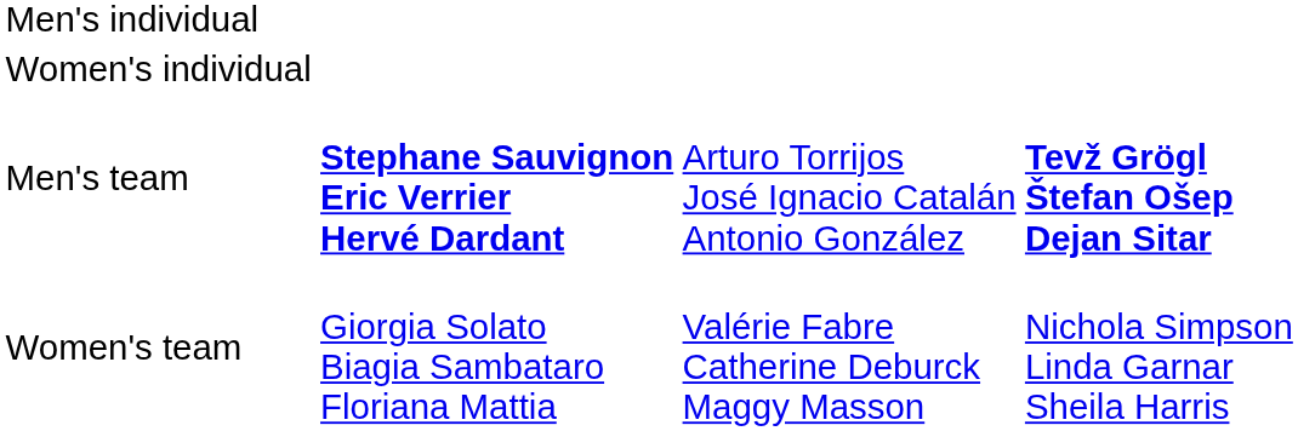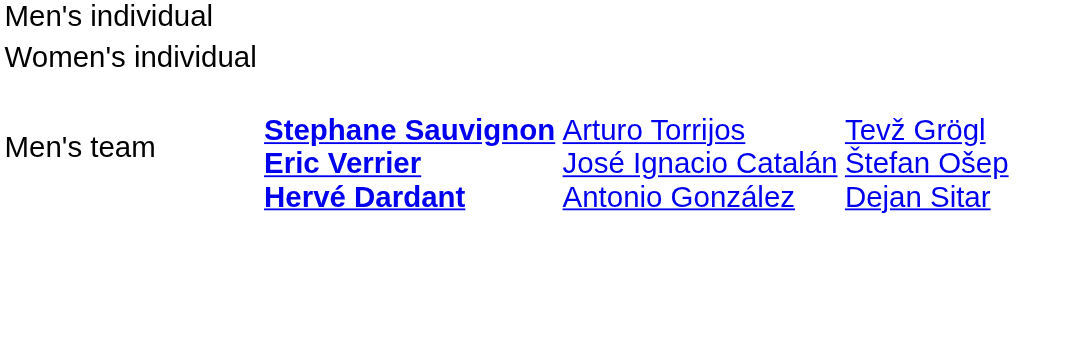Men's team | column 4: bold -> normal
- row: Women's team | Giorgia Solato Biagia Sambataro Floriana Mattia | Valérie Fabre Catherine Deburck Maggy Masson | Nichola Simpson Linda Garnar Sheila Harris
